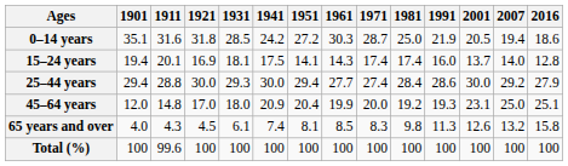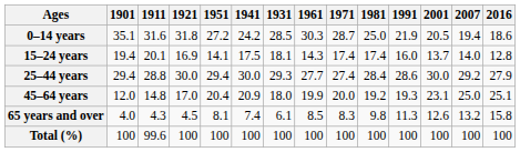columns swapped: 1931 <-> 1951
